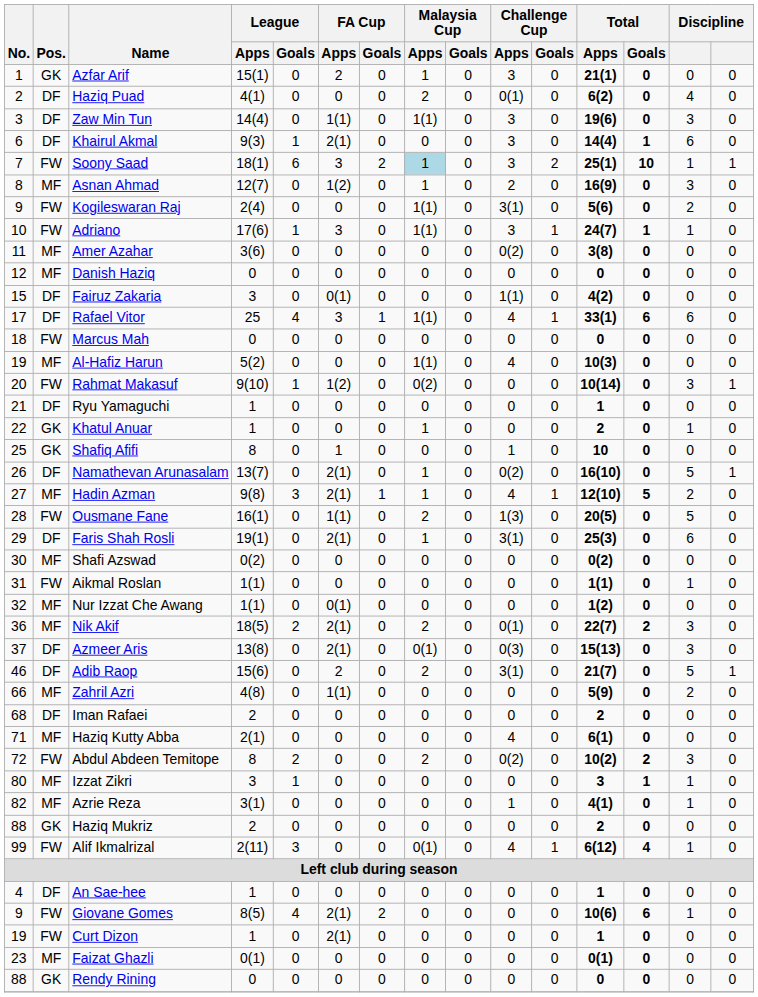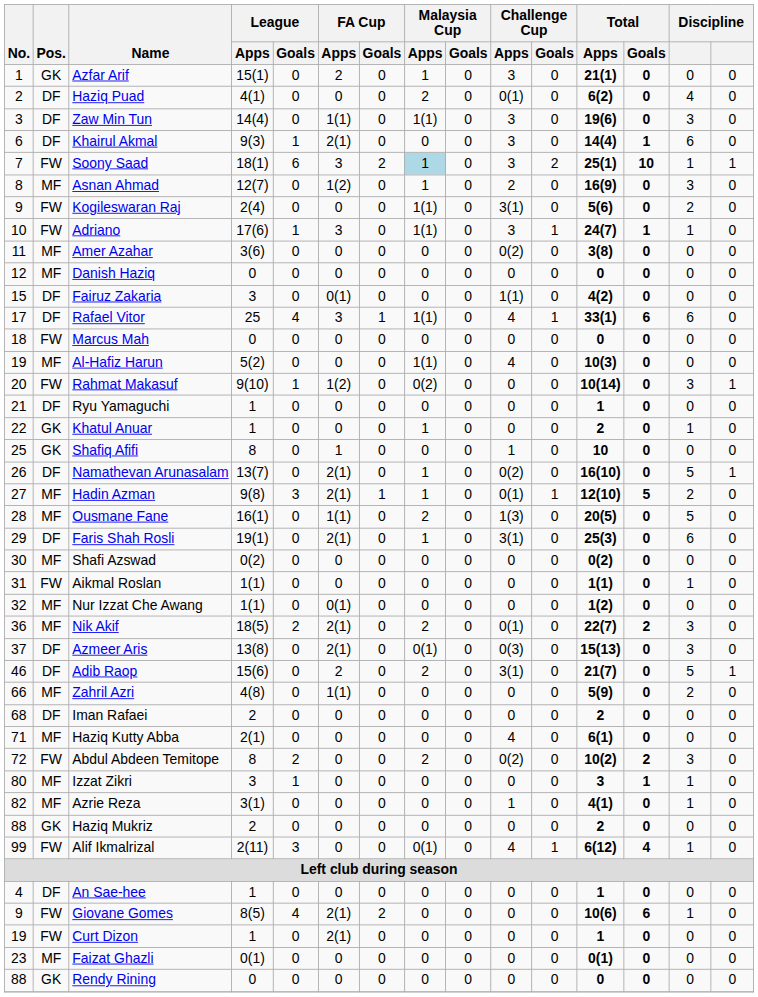Hadin Azman | Challenge Cup / Apps: 4 -> 0(1)
Ousmane Fane | Pos.: FW -> MF
